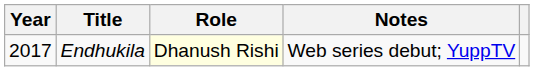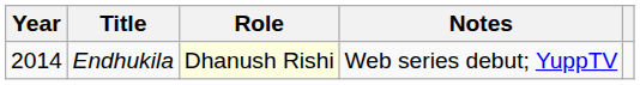Endhukila | Year: 2017 -> 2014
